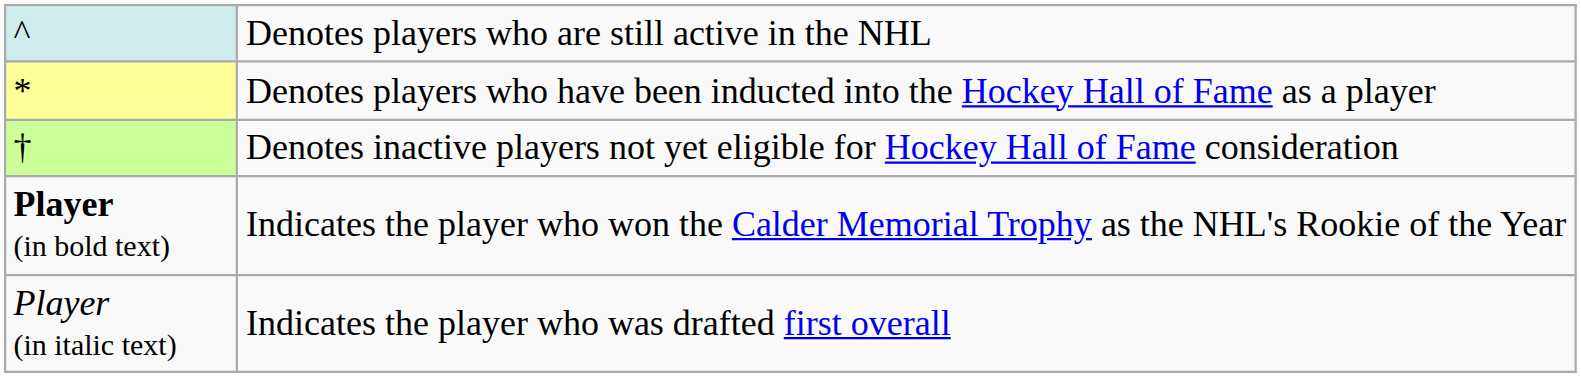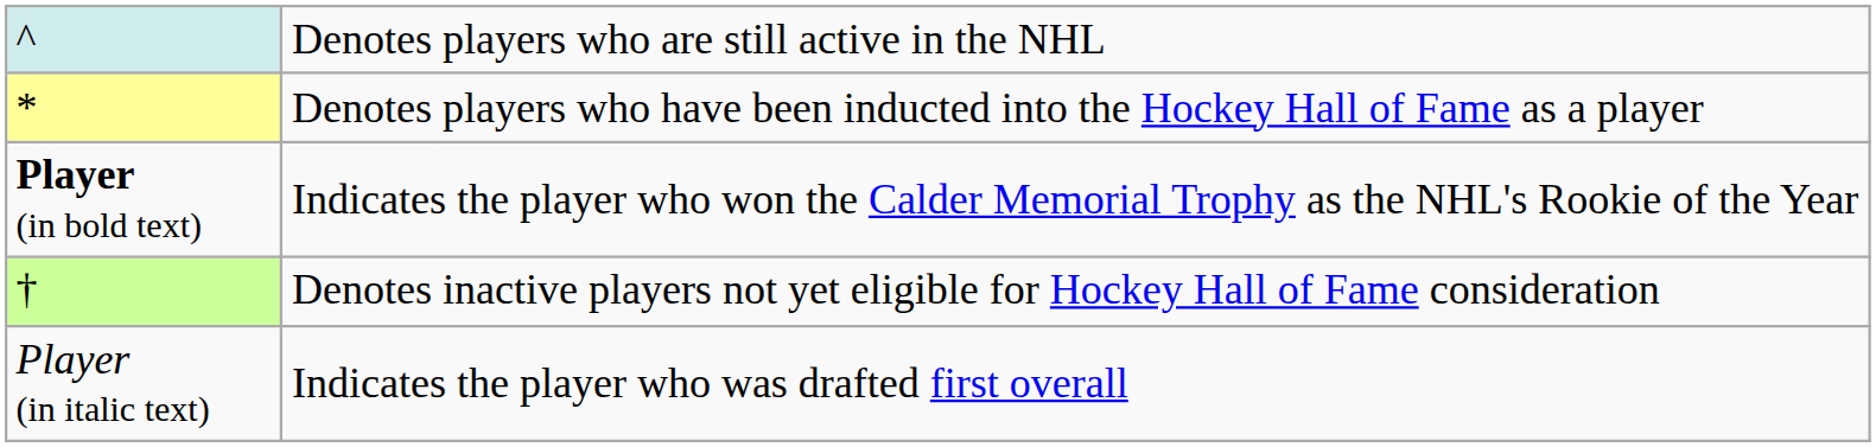rows swapped: † <-> Player (in bold text)
